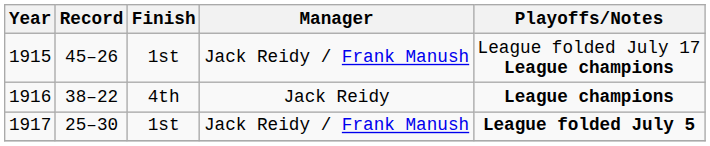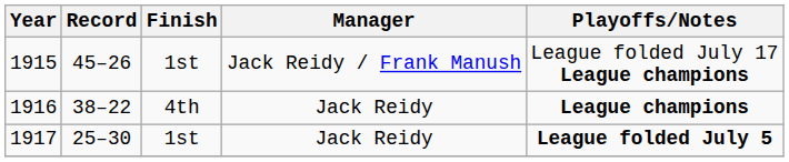1917 | Manager: Jack Reidy / Frank Manush -> Jack Reidy
